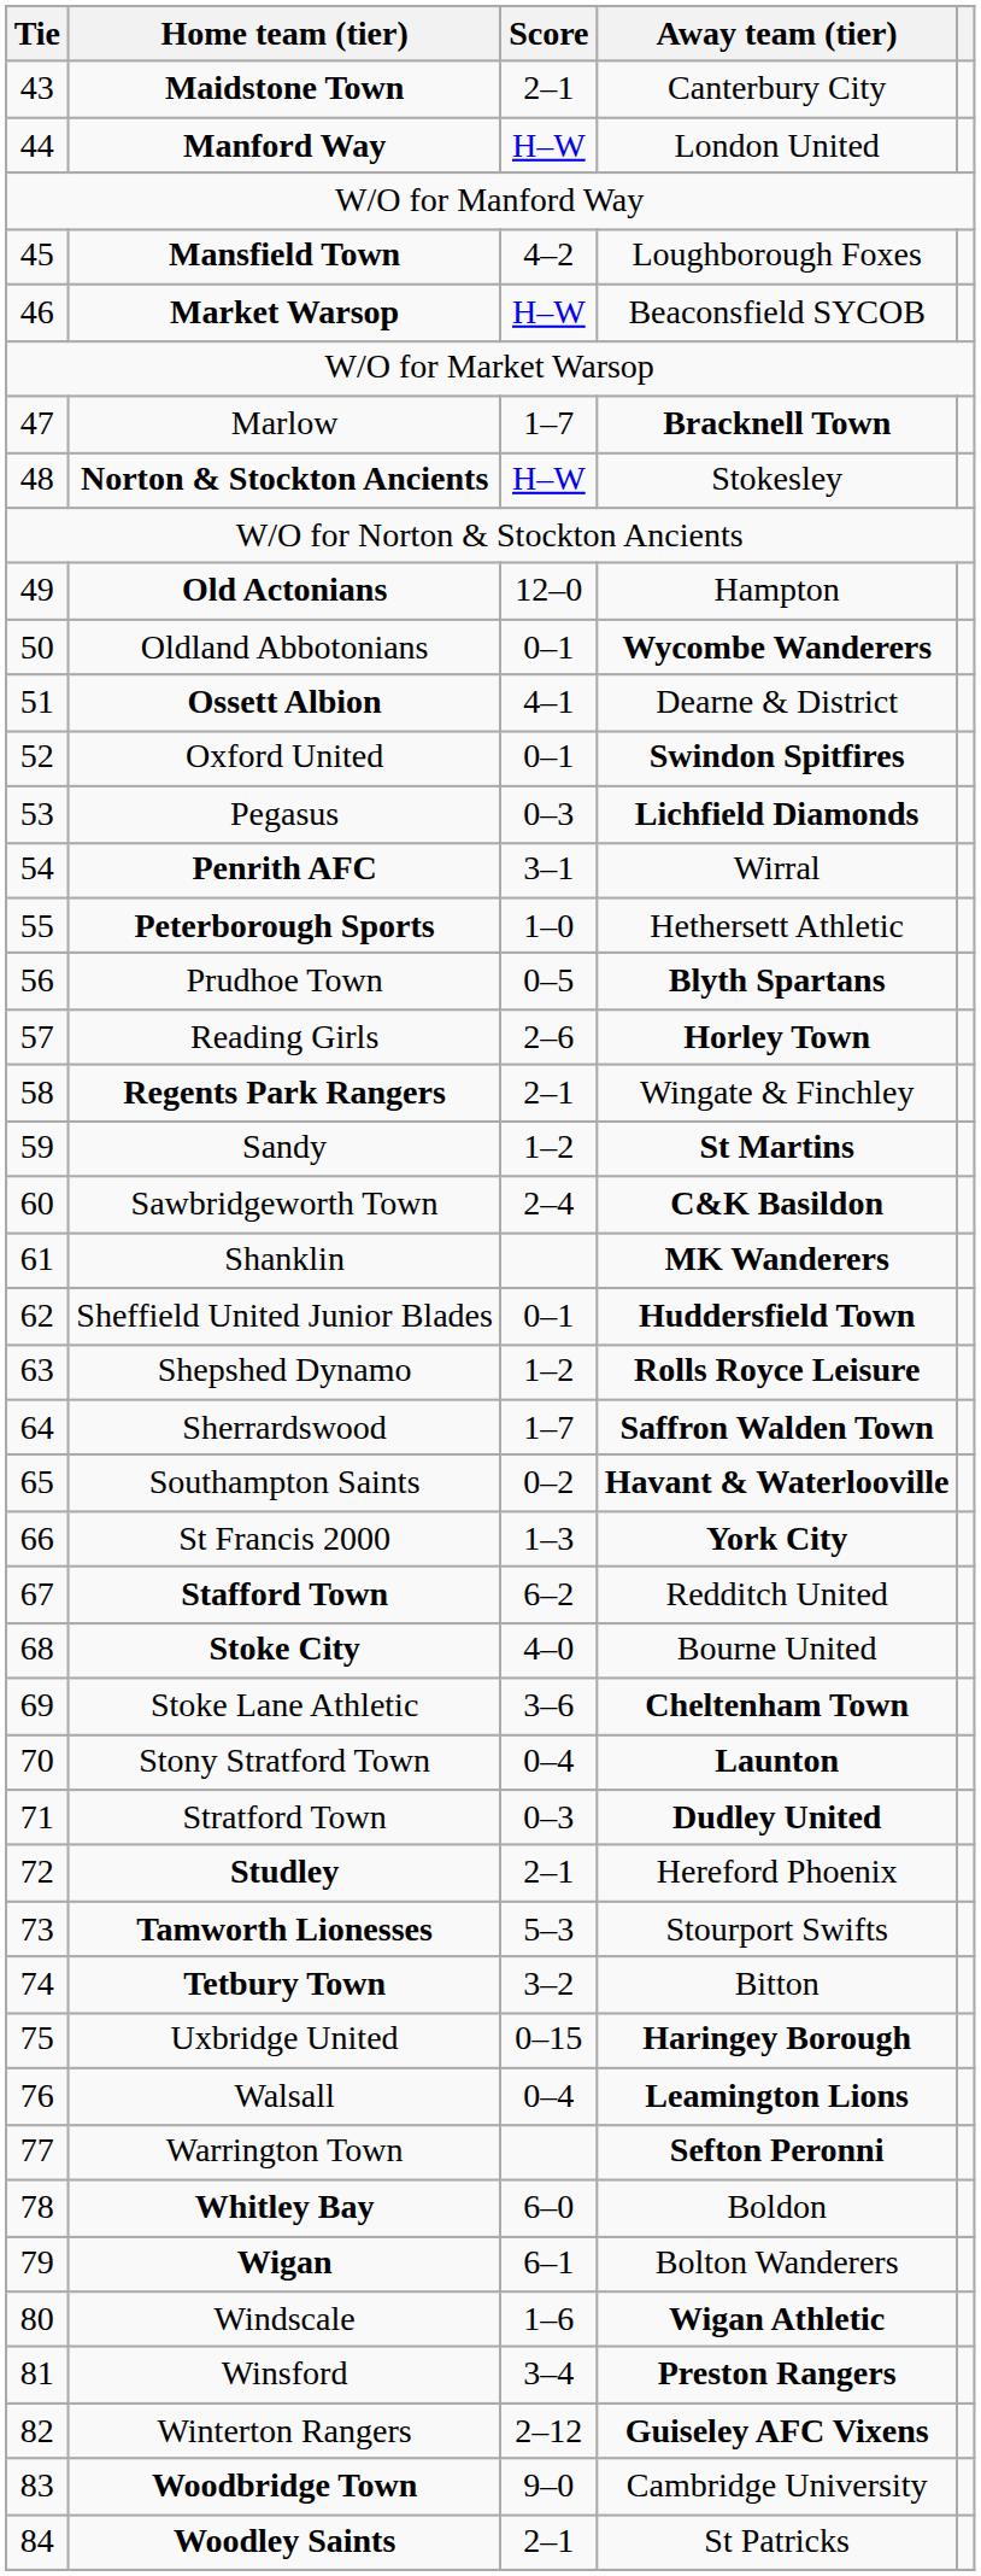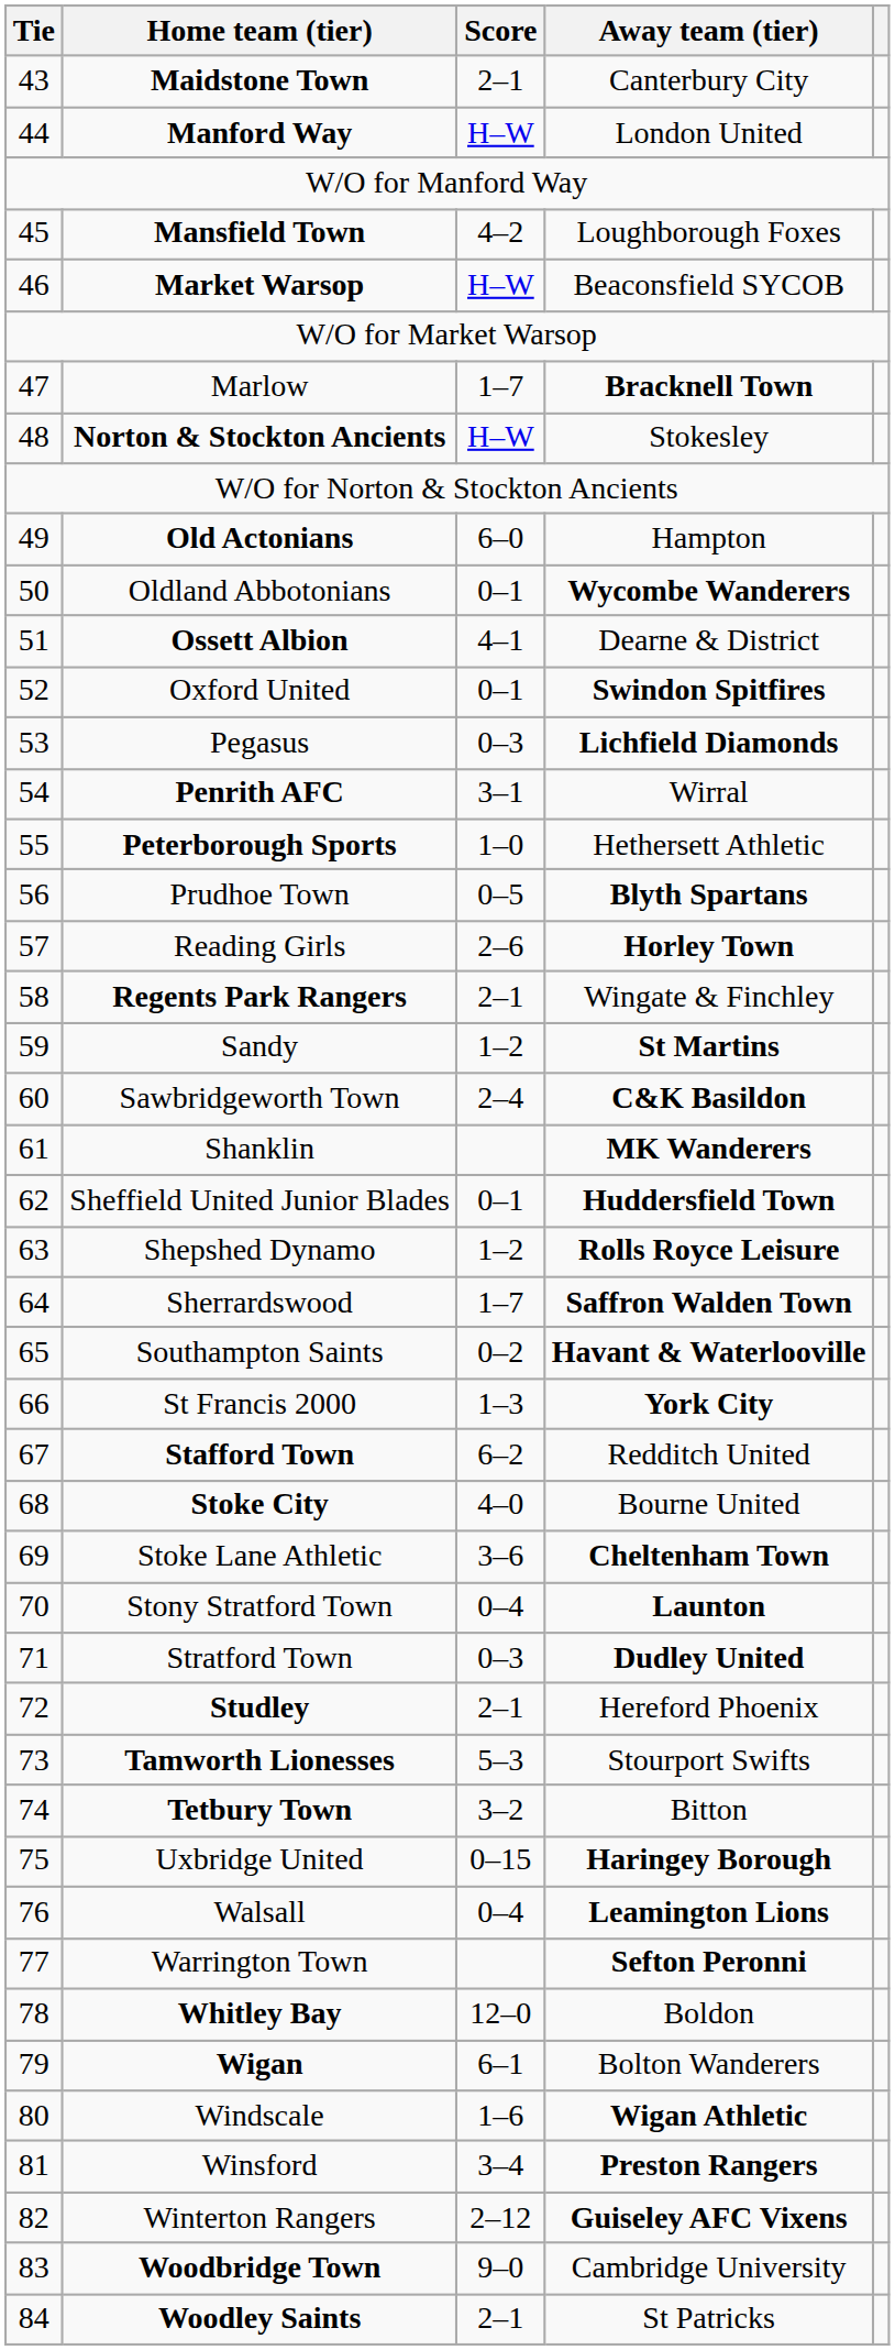Old Actonians | Score: 12–0 -> 6–0
Whitley Bay | Score: 6–0 -> 12–0
